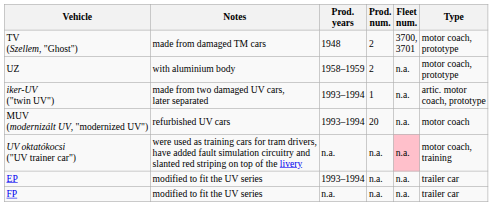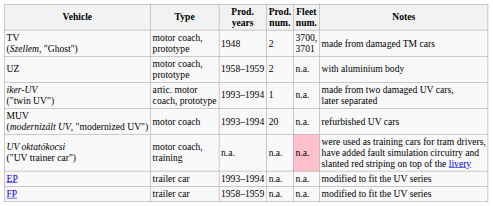columns swapped: Type <-> Notes
FP | Prod. years: n.a. -> 1958–1959
